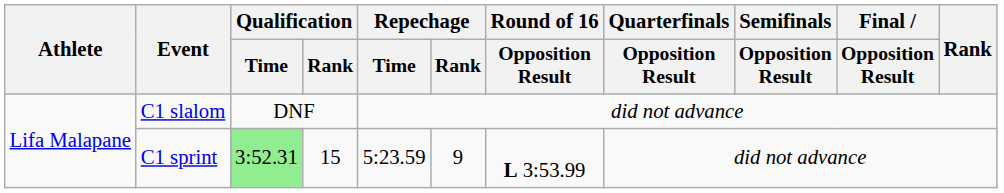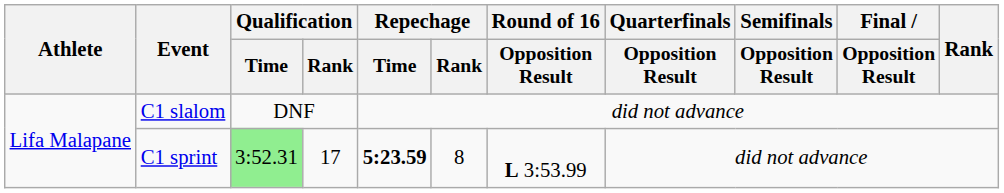C1 sprint | Qualification / Rank: 15 -> 17
C1 sprint | Repechage / Time: normal -> bold
C1 sprint | Repechage / Rank: 9 -> 8
